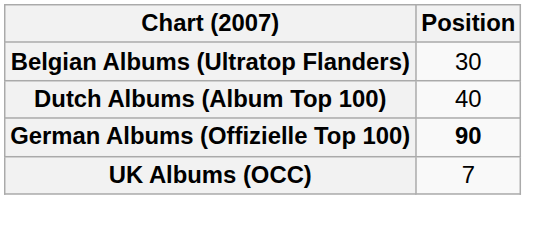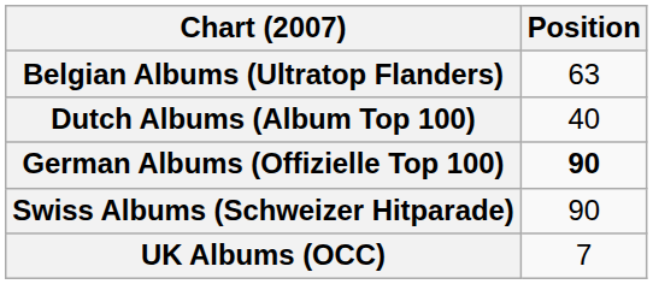Belgian Albums (Ultratop Flanders) | Position: 30 -> 63
+ row: Swiss Albums (Schweizer Hitparade) | 90
